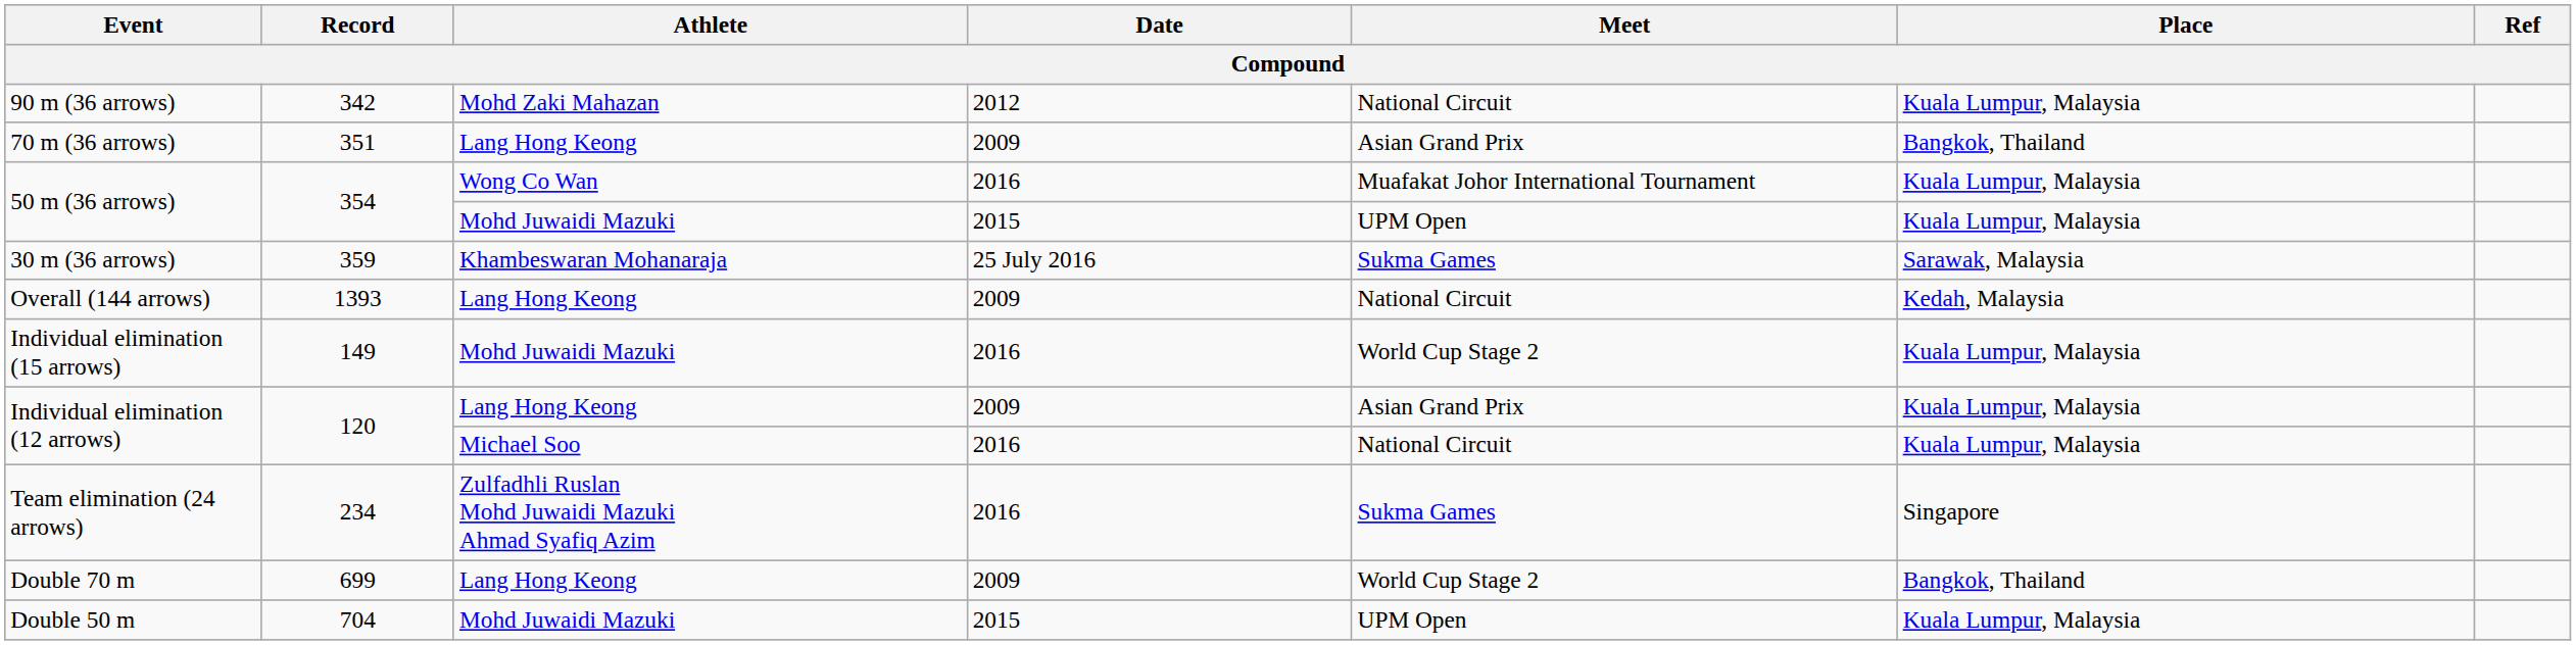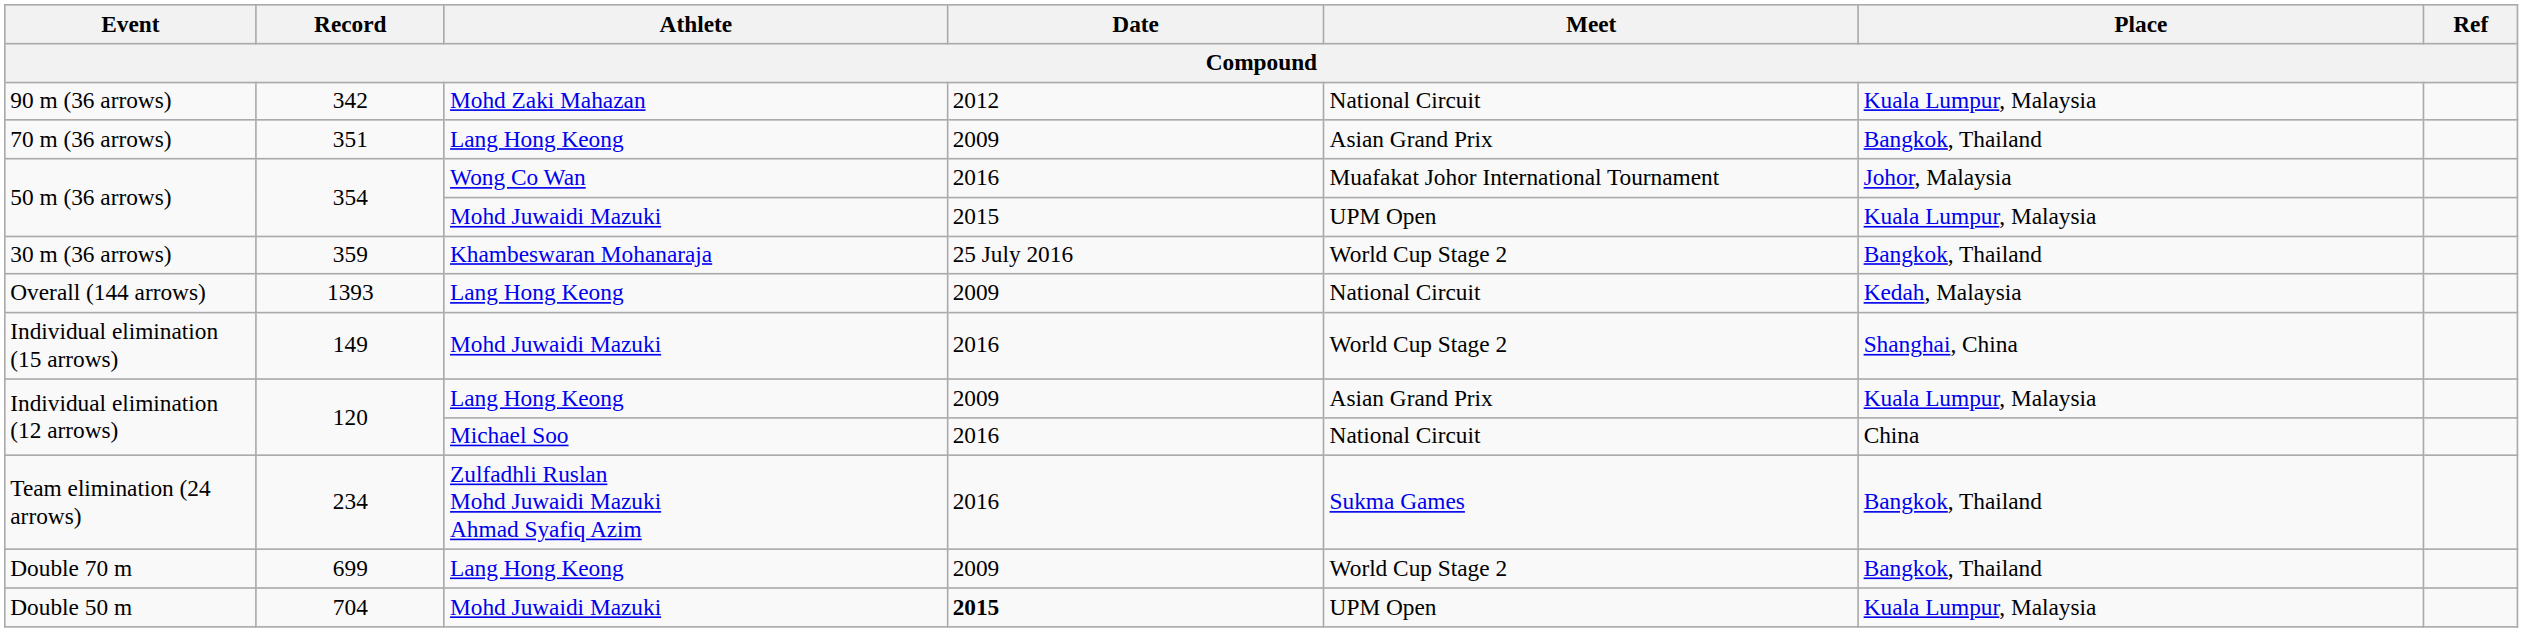50 m (36 arrows) / Wong Co Wan | Place: Kuala Lumpur, Malaysia -> Johor, Malaysia
30 m (36 arrows) | Meet: Sukma Games -> World Cup Stage 2
30 m (36 arrows) | Place: Sarawak, Malaysia -> Bangkok, Thailand
Individual elimination (15 arrows) | Place: Kuala Lumpur, Malaysia -> Shanghai, China
Individual elimination (12 arrows) / Michael Soo | Place: Kuala Lumpur, Malaysia -> China
Team elimination (24 arrows) | Place: Singapore -> Bangkok, Thailand
Double 50 m | Date: normal -> bold
